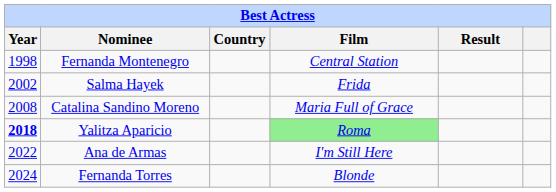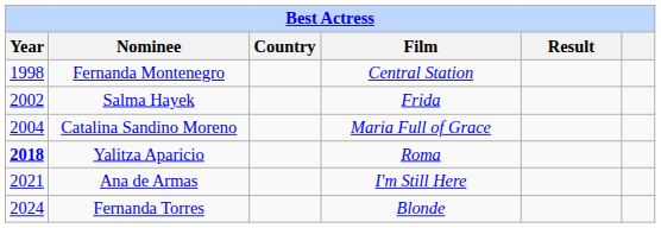Catalina Sandino Moreno | Year: 2008 -> 2004
Yalitza Aparicio | Film: lightgreen background -> no background
Ana de Armas | Year: 2022 -> 2021
